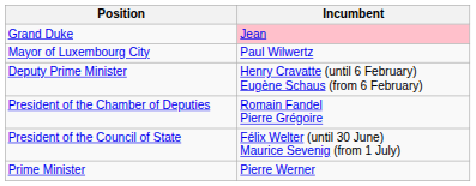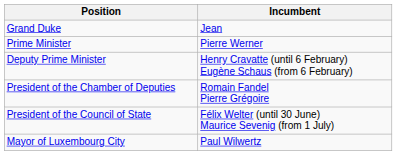Grand Duke | Incumbent: pink background -> no background
rows swapped: Prime Minister <-> Mayor of Luxembourg City
